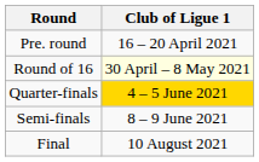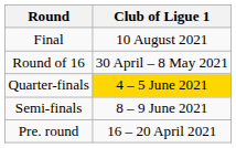rows swapped: Pre. round <-> Final
Round of 16 | Club of Ligue 1: lightyellow background -> no background
